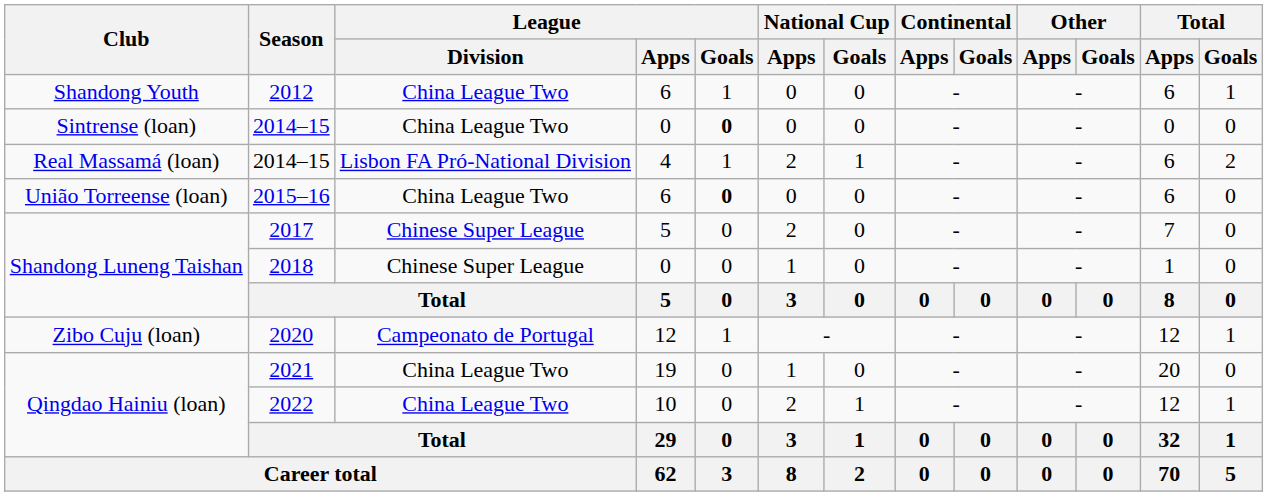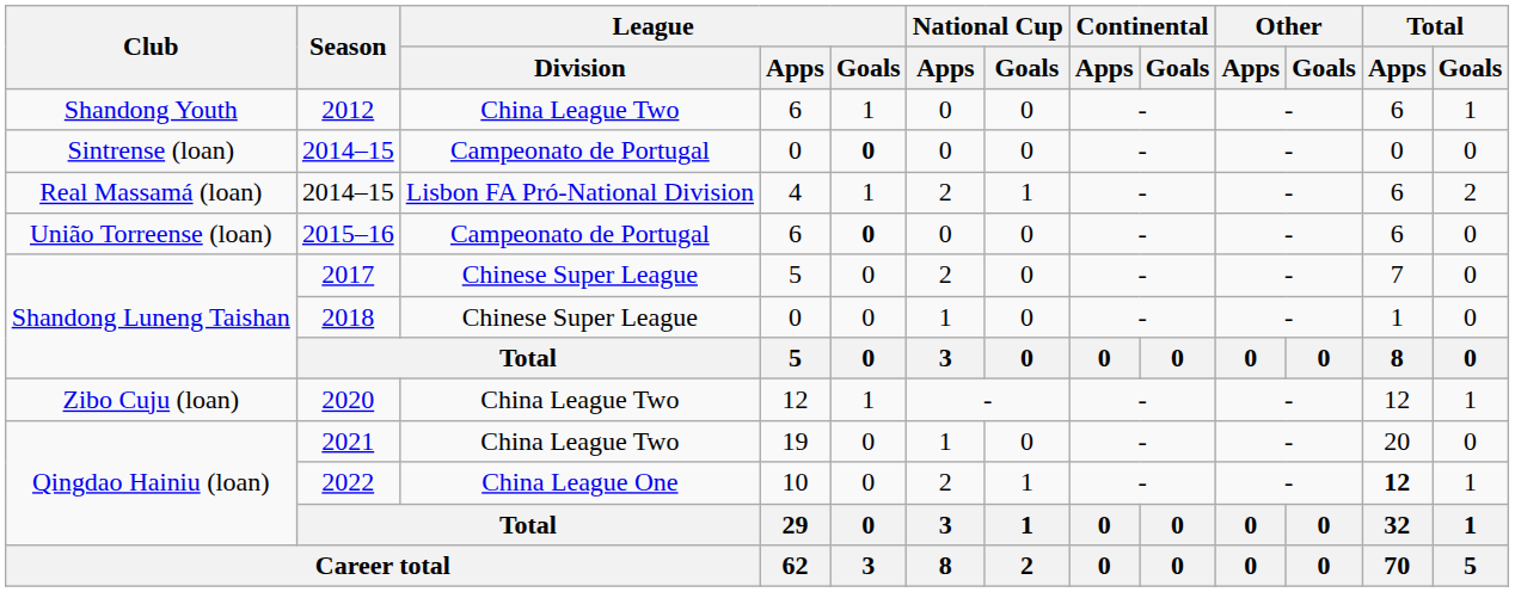Sintrense (loan) / 2014–15 | League / Division: China League Two -> Campeonato de Portugal
2015–16 | League / Division: China League Two -> Campeonato de Portugal
2020 | League / Division: Campeonato de Portugal -> China League Two
2022 | League / Division: China League Two -> China League One
2022 | Total / Apps: normal -> bold
